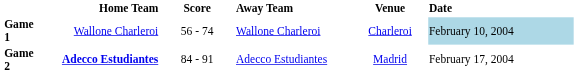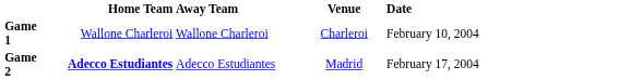- column: Score | 56 - 74 | 84 - 91
Game 1 | Date: lightblue background -> no background
